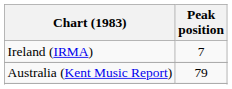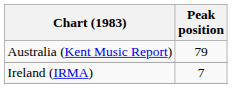rows swapped: Australia (Kent Music Report) <-> Ireland (IRMA)
